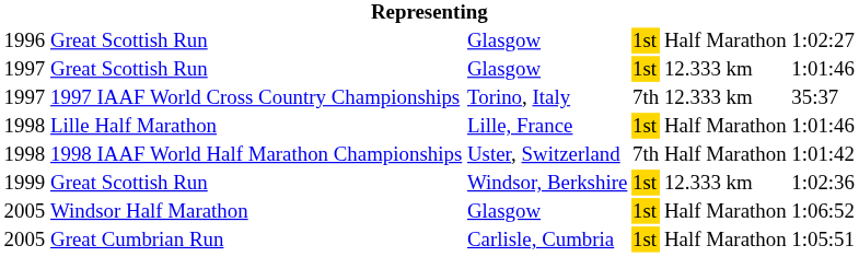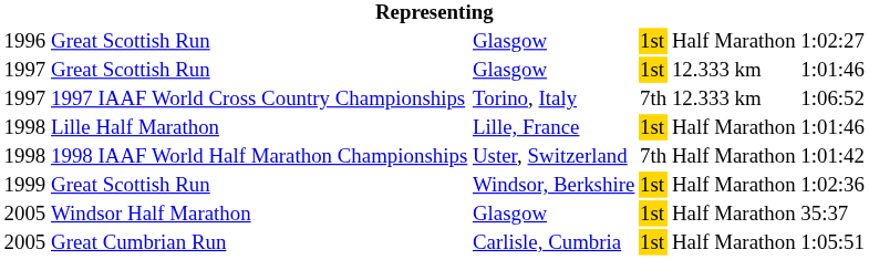1997 IAAF World Cross Country Championships | column 6: 35:37 -> 1:06:52
1999 / Great Scottish Run | column 5: 12.333 km -> Half Marathon
Windsor Half Marathon | column 6: 1:06:52 -> 35:37
